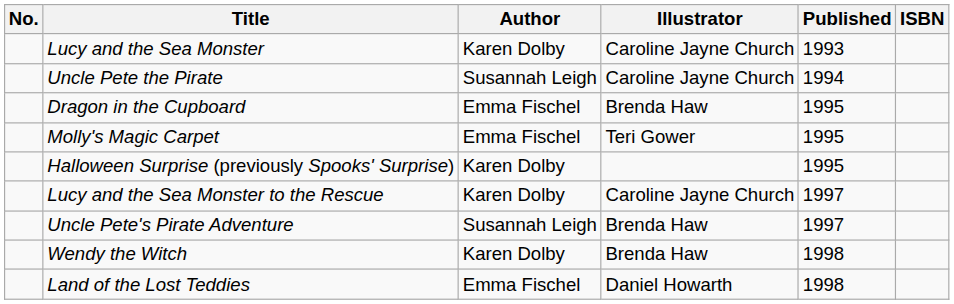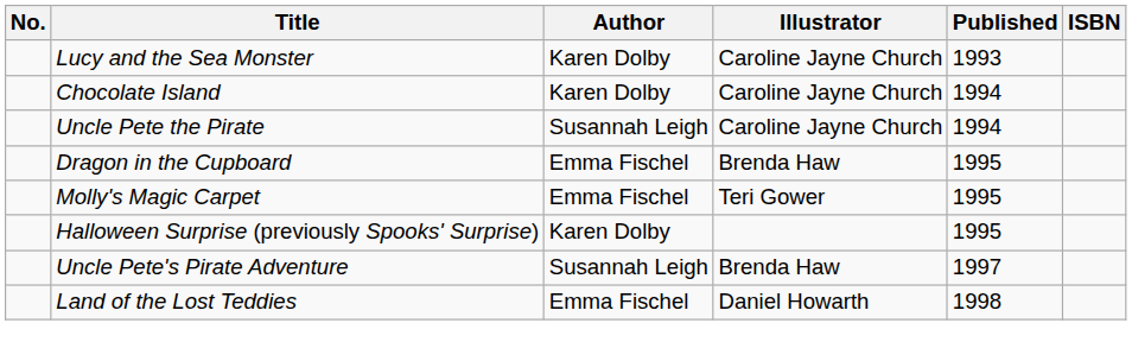+ row: Chocolate Island | Karen Dolby | Caroline Jayne Church | 1994
- row: Lucy and the Sea Monster to the Rescue | Karen Dolby | Caroline Jayne Church | 1997
- row: Wendy the Witch | Karen Dolby | Brenda Haw | 1998
